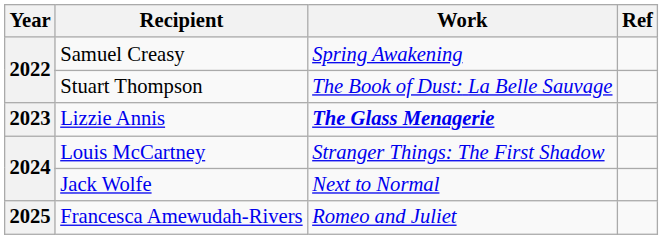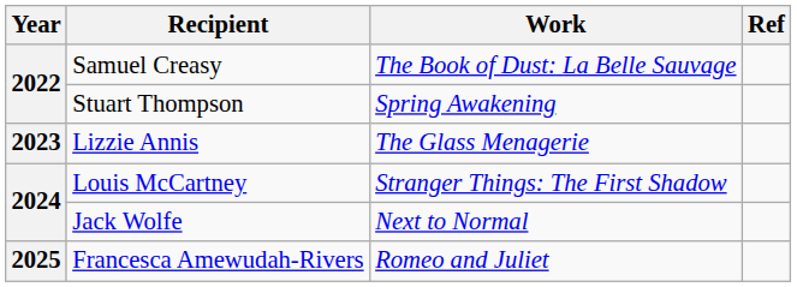Samuel Creasy | Work: Spring Awakening -> The Book of Dust: La Belle Sauvage
Stuart Thompson | Work: The Book of Dust: La Belle Sauvage -> Spring Awakening
Lizzie Annis | Work: bold -> normal
